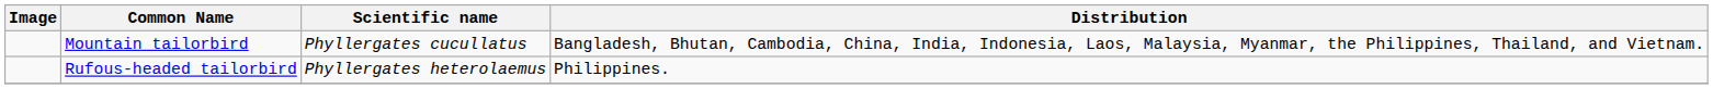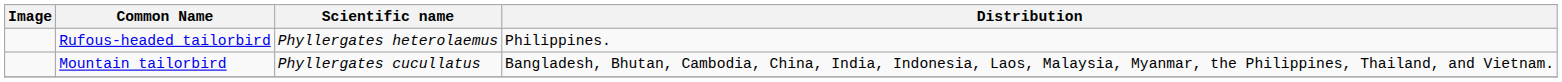rows swapped: Mountain tailorbird <-> Rufous-headed tailorbird
